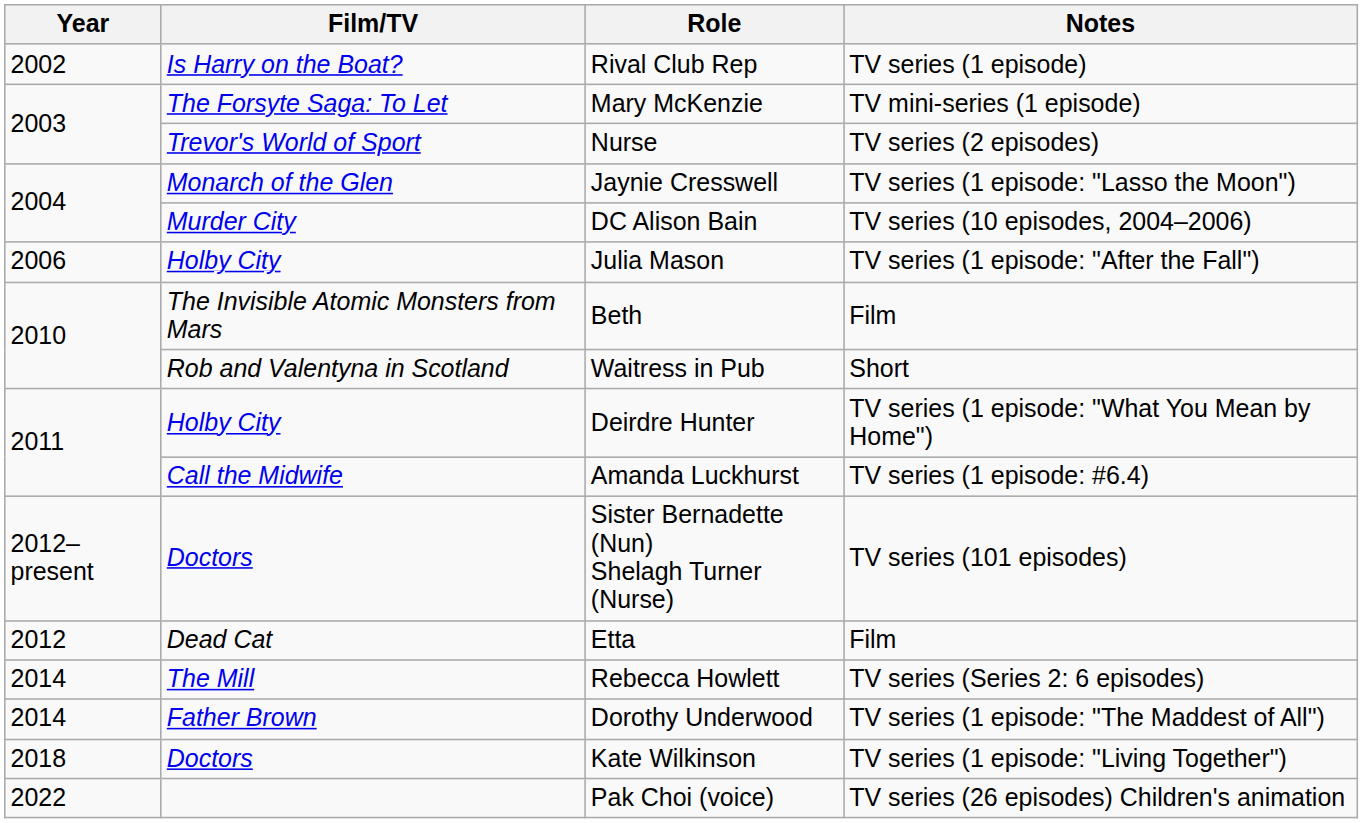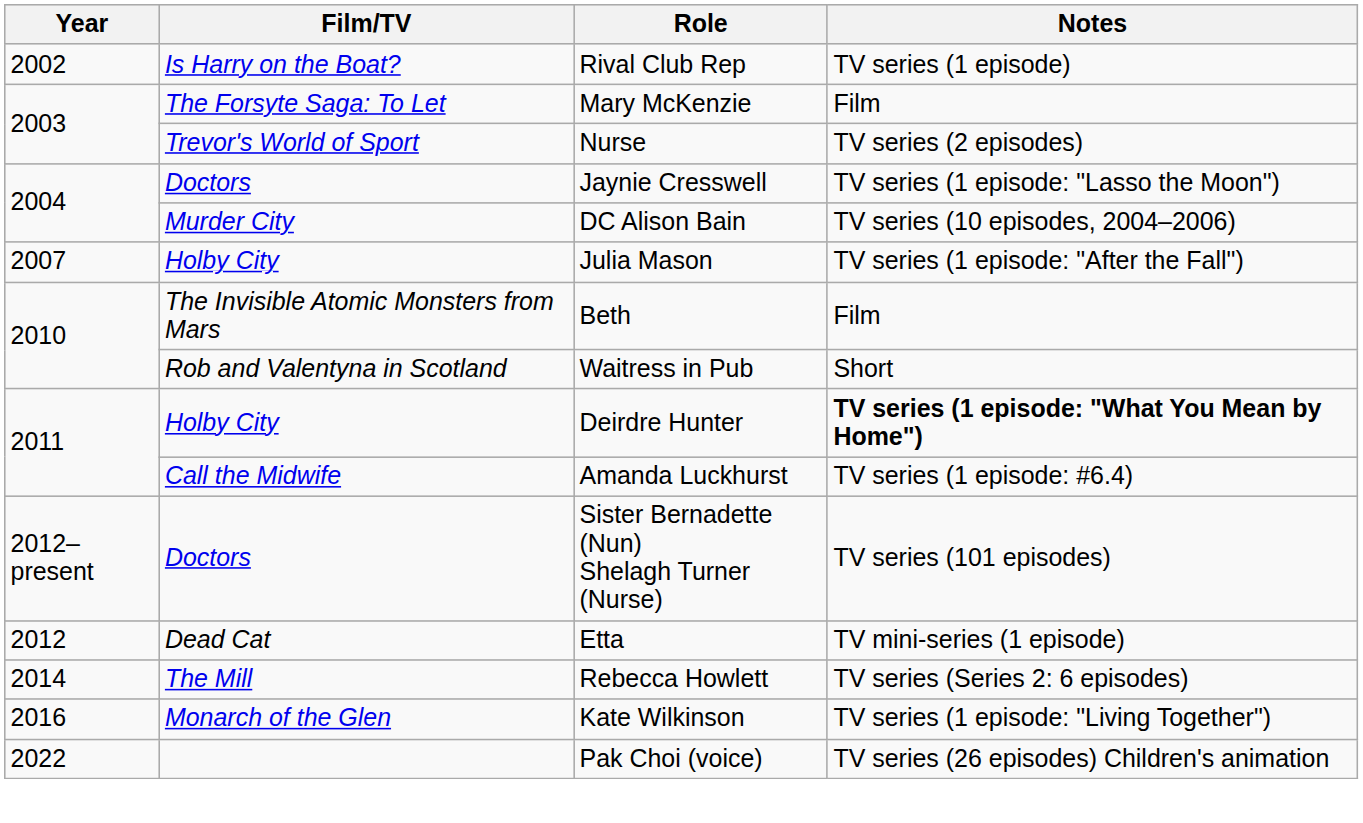Mary McKenzie | Notes: TV mini-series (1 episode) -> Film
Jaynie Cresswell | Film/TV: Monarch of the Glen -> Doctors
Julia Mason | Year: 2006 -> 2007
Deirdre Hunter | Notes: normal -> bold
Etta | Notes: Film -> TV mini-series (1 episode)
- row: 2014 | Father Brown | Dorothy Underwood | TV series (1 episode: "The Maddest of All")
Kate Wilkinson | Year: 2018 -> 2016
Kate Wilkinson | Film/TV: Doctors -> Monarch of the Glen
